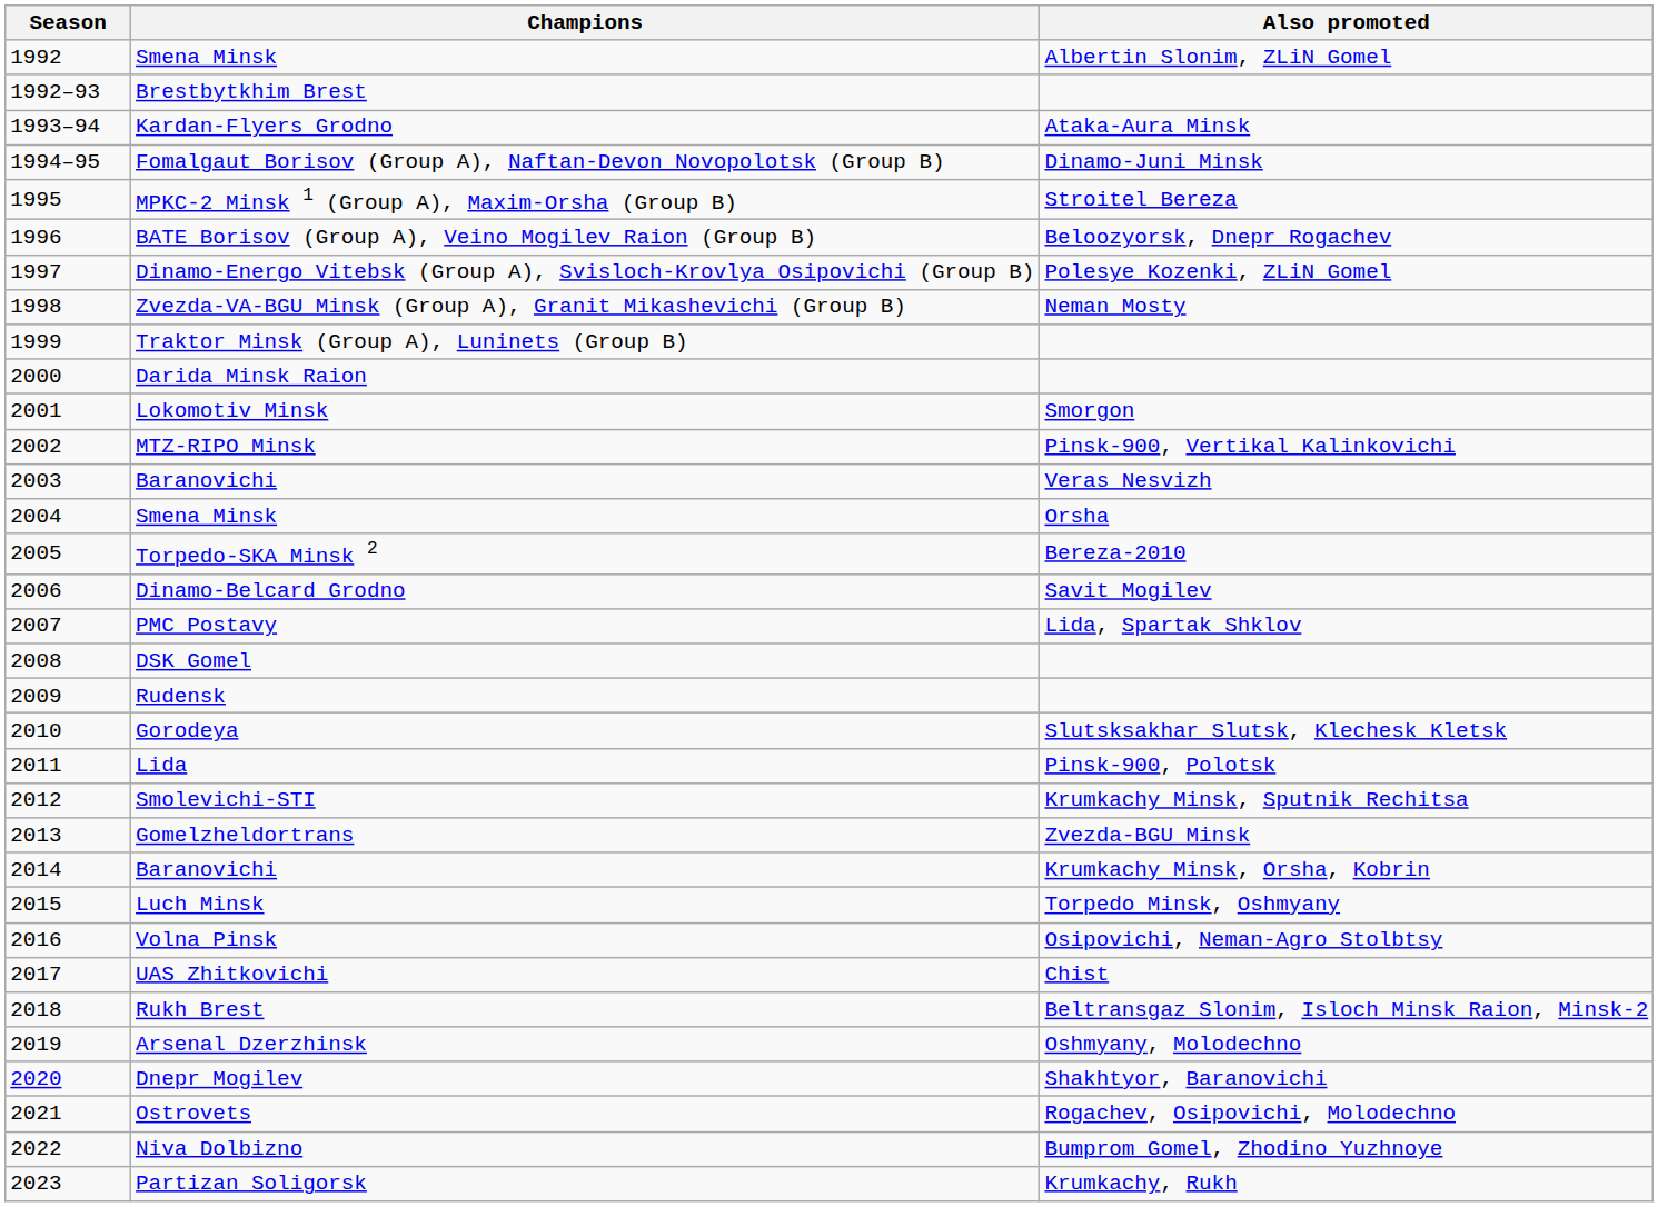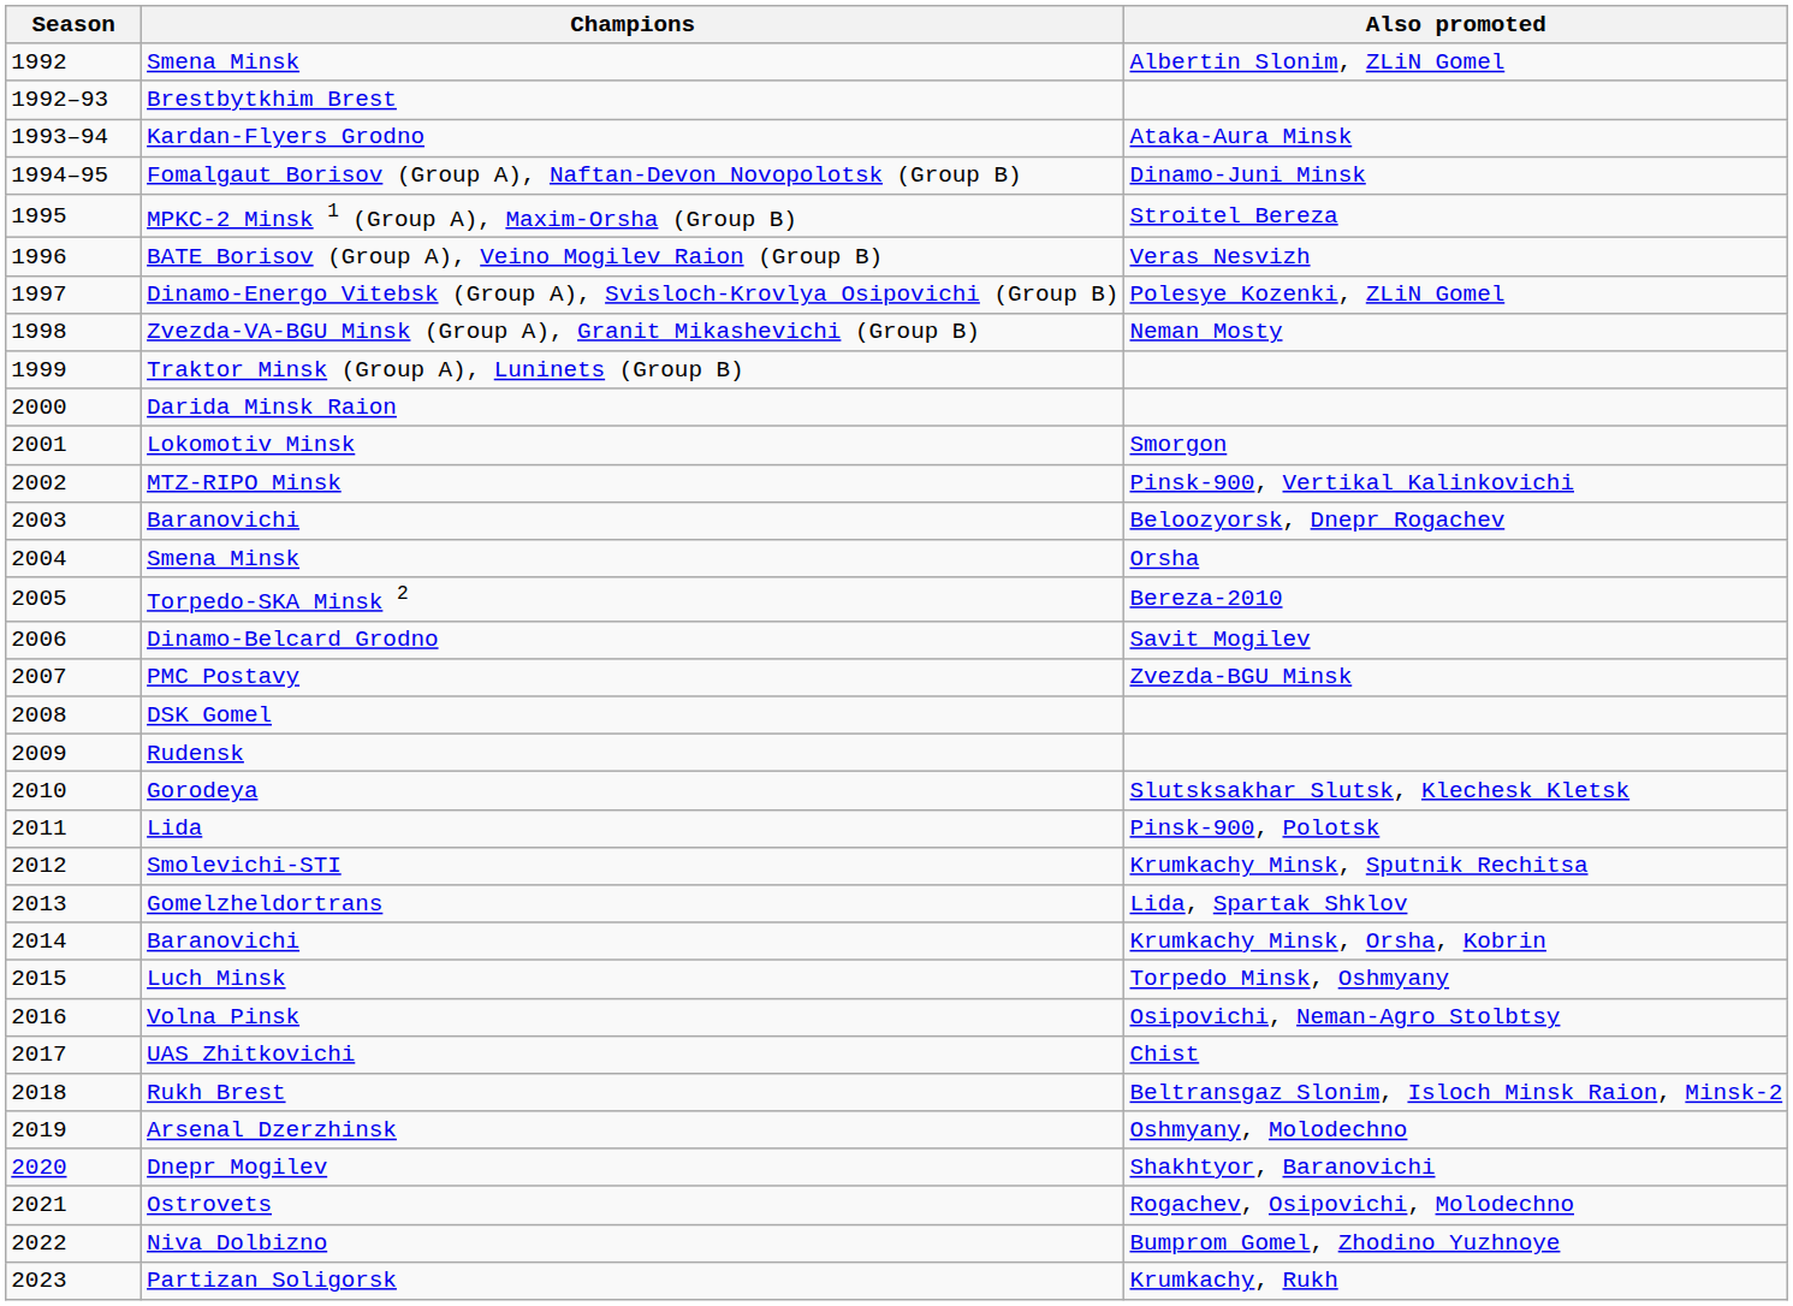BATE Borisov (Group A), Veino Mogilev Raion (Group B) | Also promoted: Beloozyorsk, Dnepr Rogachev -> Veras Nesvizh
2003 / Baranovichi | Also promoted: Veras Nesvizh -> Beloozyorsk, Dnepr Rogachev
PMC Postavy | Also promoted: Lida, Spartak Shklov -> Zvezda-BGU Minsk
Gomelzheldortrans | Also promoted: Zvezda-BGU Minsk -> Lida, Spartak Shklov
